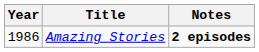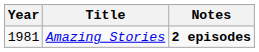Amazing Stories | Year: 1986 -> 1981
